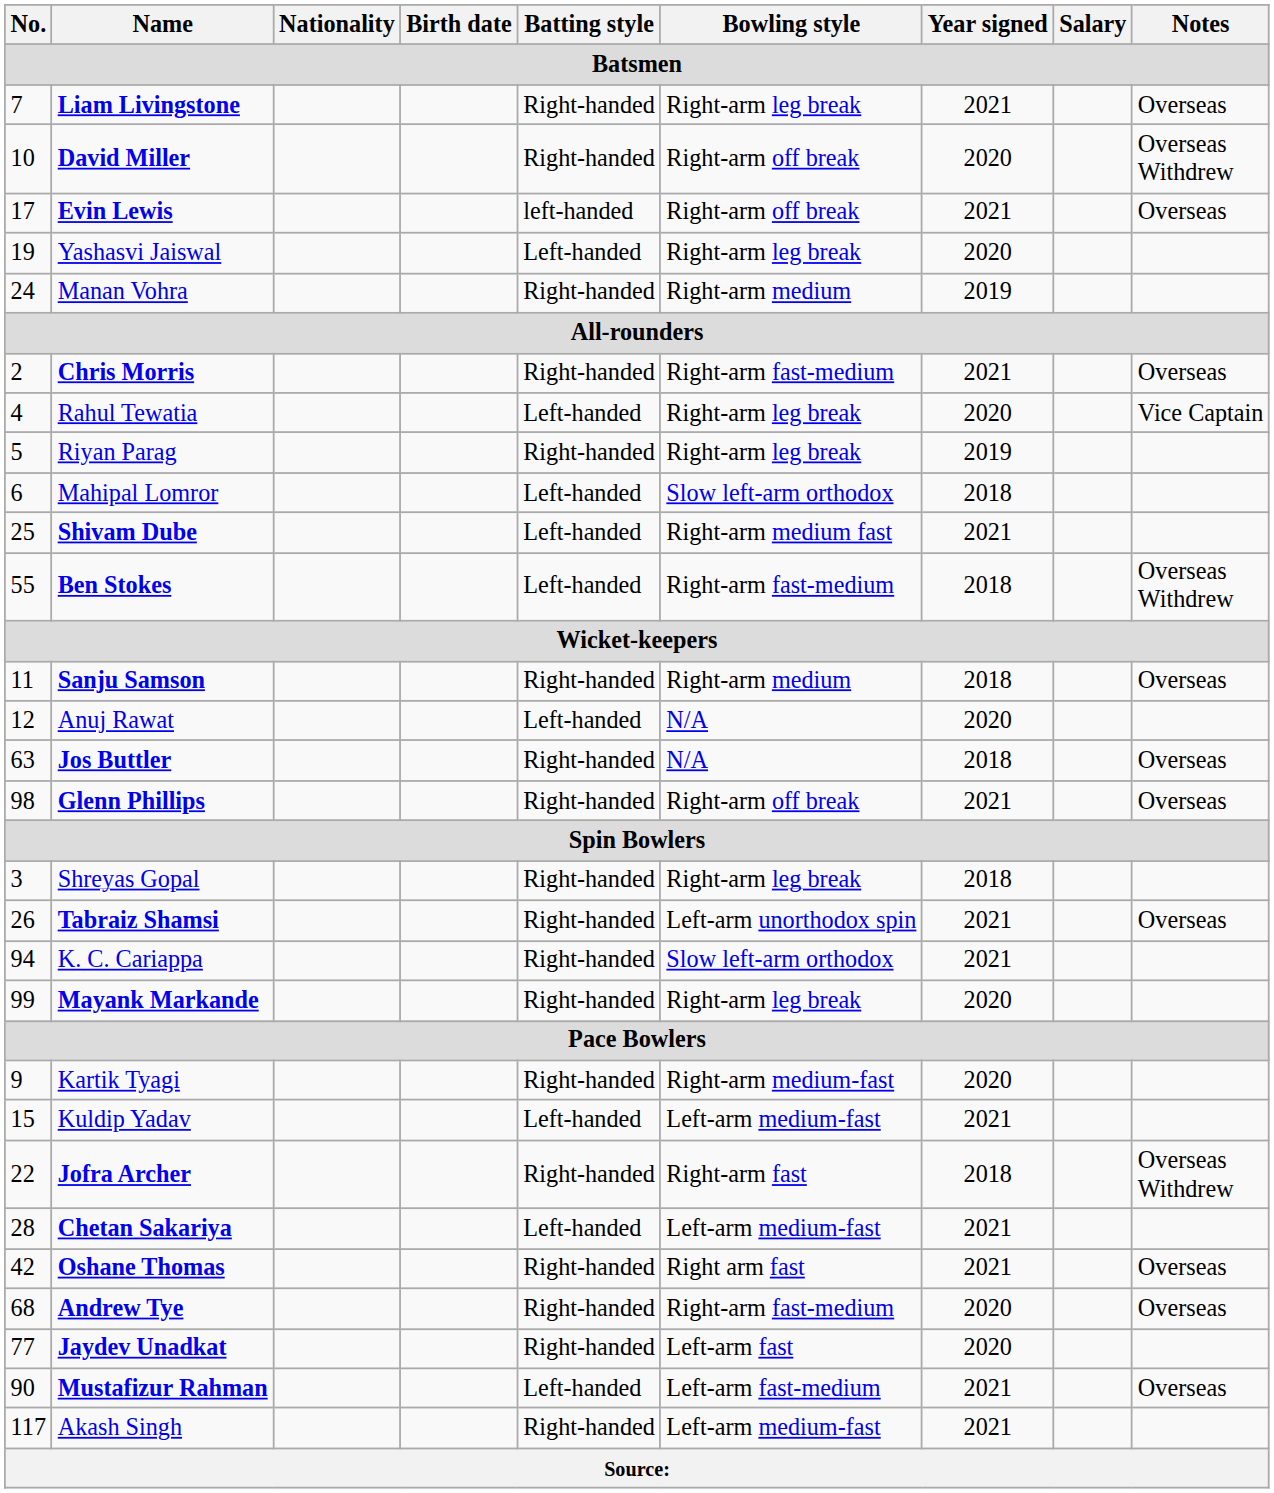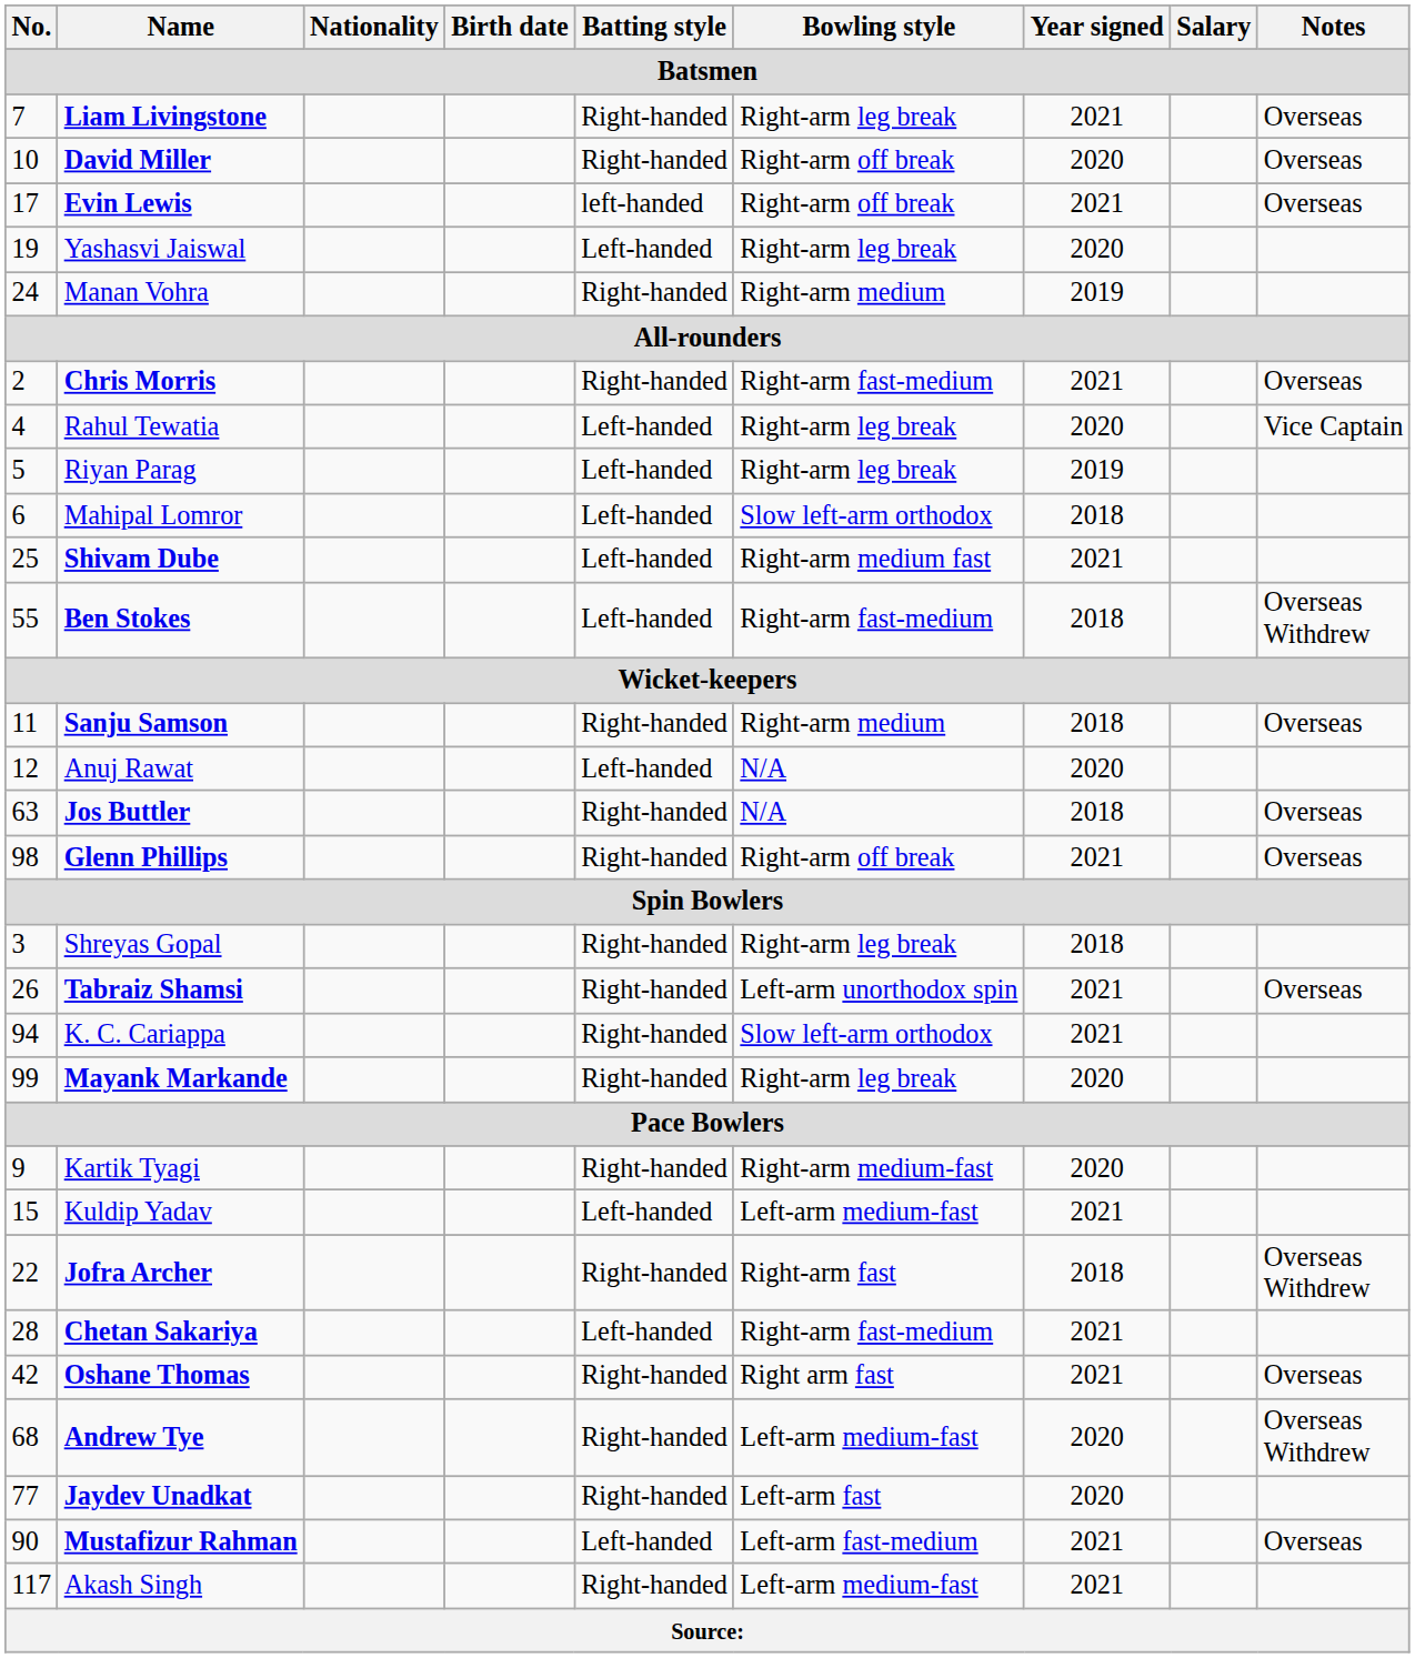David Miller | Notes: Overseas Withdrew -> Overseas
Riyan Parag | Batting style: Right-handed -> Left-handed
Chetan Sakariya | Bowling style: Left-arm medium-fast -> Right-arm fast-medium
Andrew Tye | Bowling style: Right-arm fast-medium -> Left-arm medium-fast
Andrew Tye | Notes: Overseas -> Overseas Withdrew
